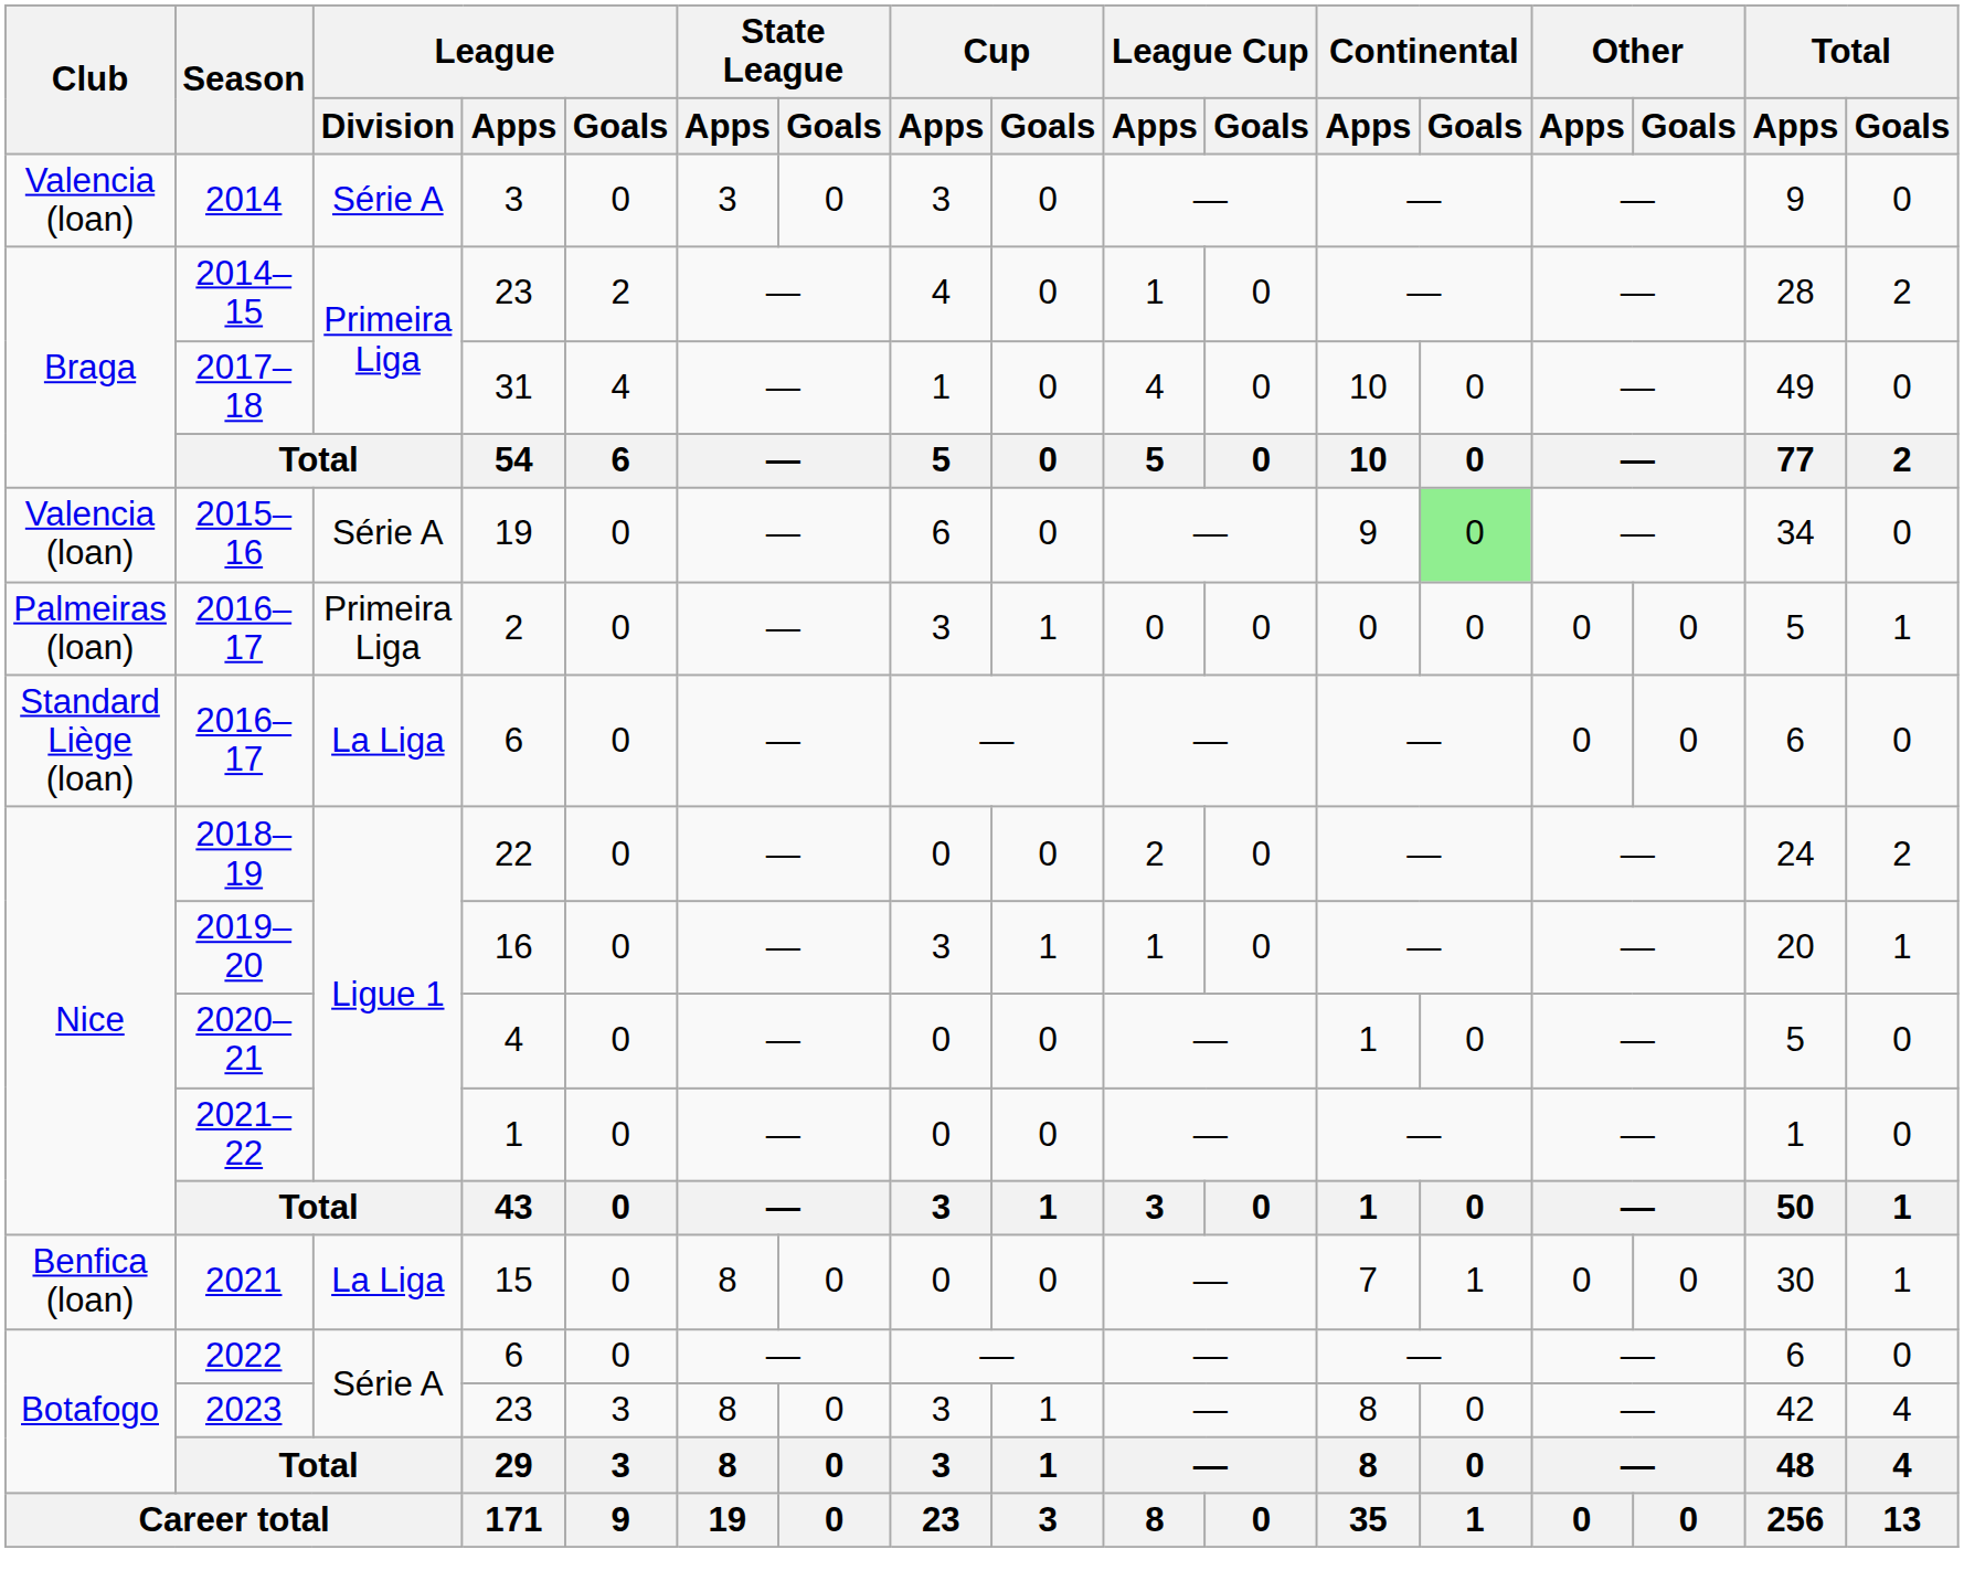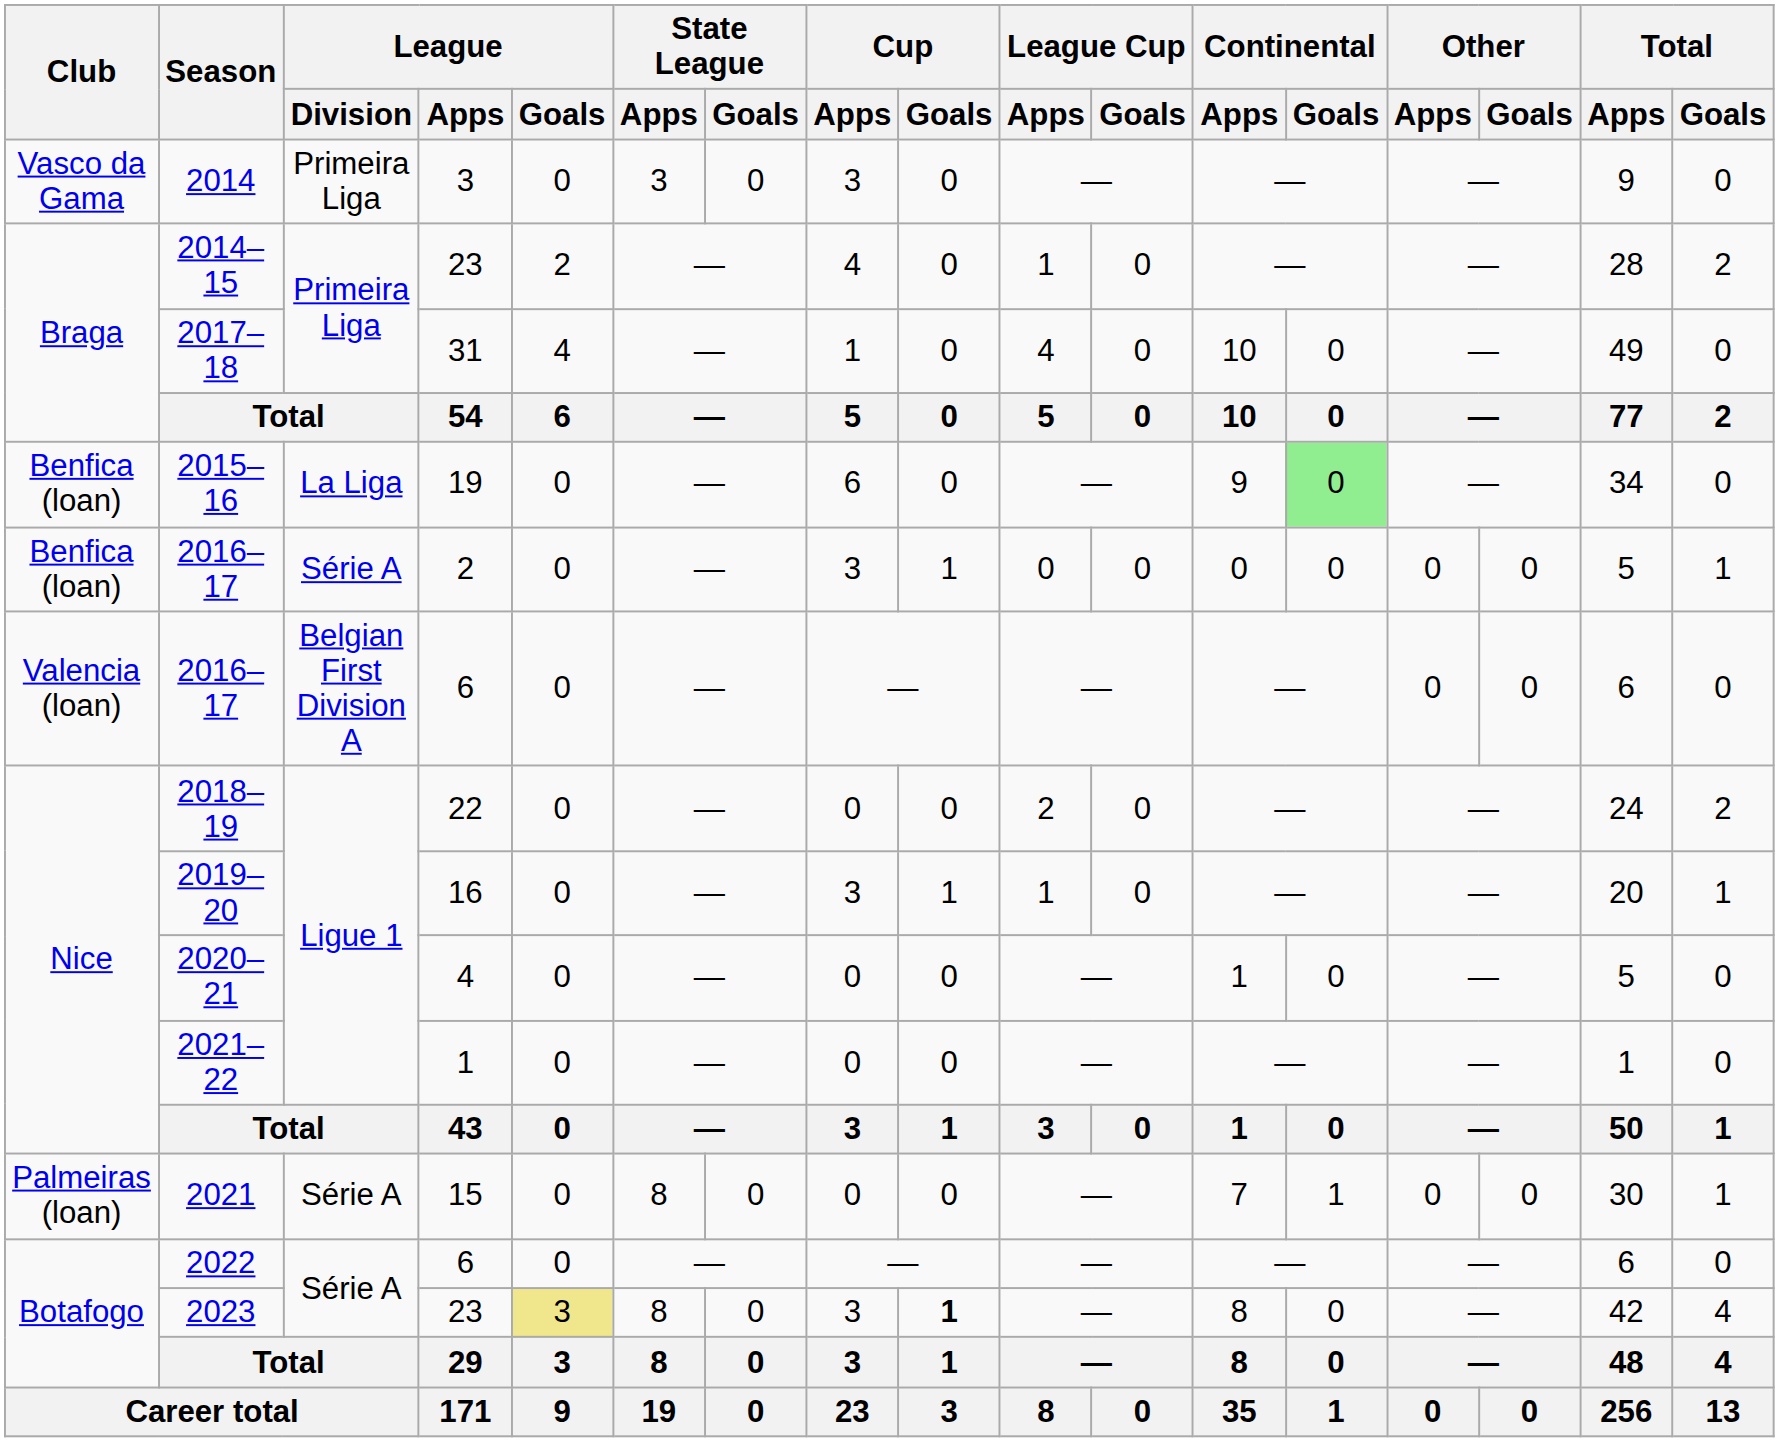2014 | Club: Valencia (loan) -> Vasco da Gama
2014 | League / Division: Série A -> Primeira Liga
2015–16 | Club: Valencia (loan) -> Benfica (loan)
2015–16 | League / Division: Série A -> La Liga
2016–17 / 2 | Club: Palmeiras (loan) -> Benfica (loan)
2016–17 / 2 | League / Division: Primeira Liga -> Série A
2016–17 / 6 | Club: Standard Liège (loan) -> Valencia (loan)
2016–17 / 6 | League / Division: La Liga -> Belgian First Division A
2021 | Club: Benfica (loan) -> Palmeiras (loan)
2021 | League / Division: La Liga -> Série A
2023 | League / Goals: no background -> khaki background
2023 | Cup / Goals: normal -> bold
